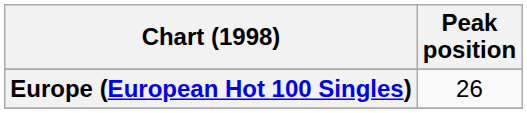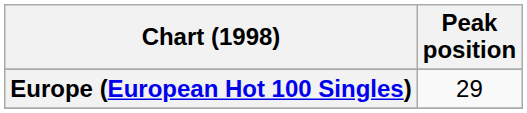Europe (European Hot 100 Singles) | Peak position: 26 -> 29
